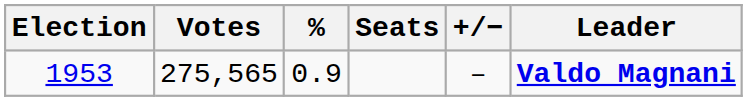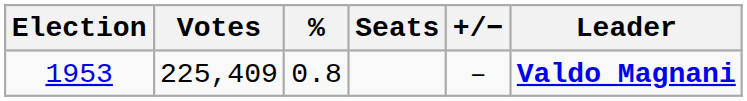1953 | Votes: 275,565 -> 225,409
1953 | %: 0.9 -> 0.8
